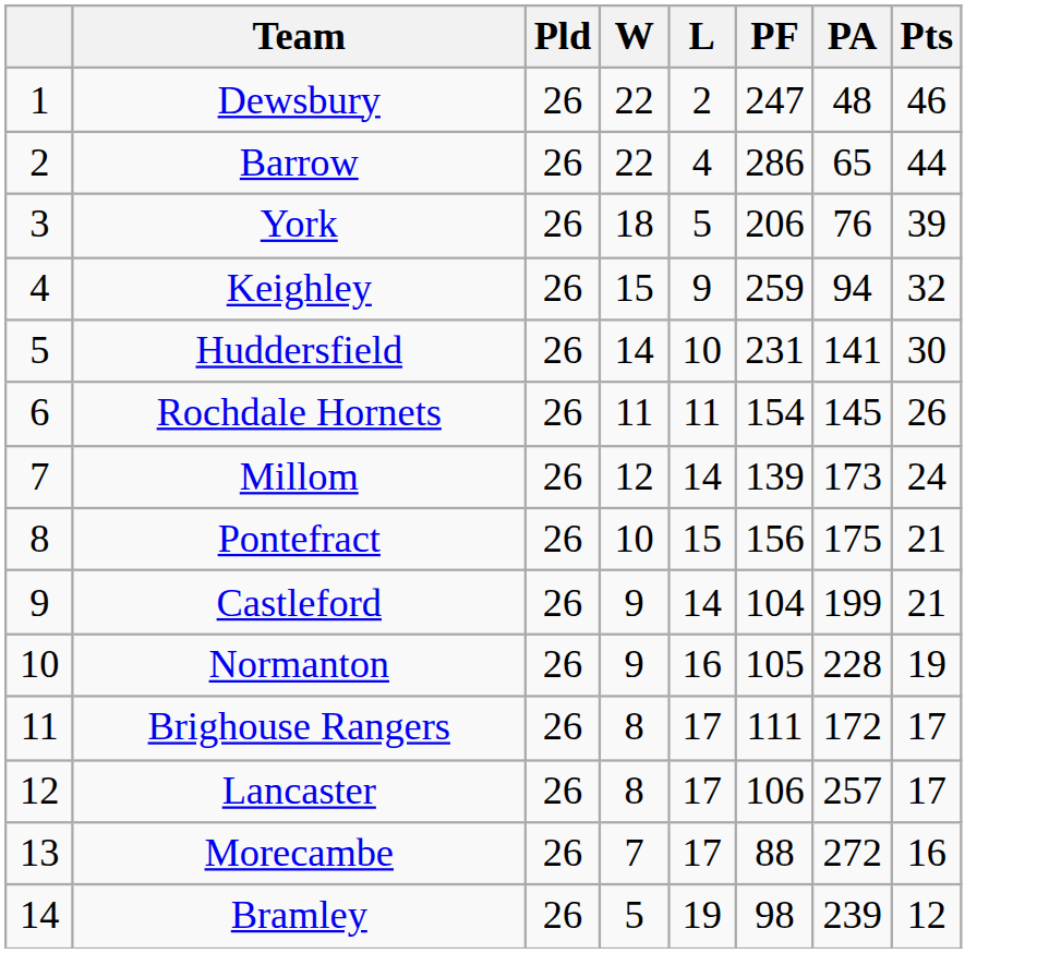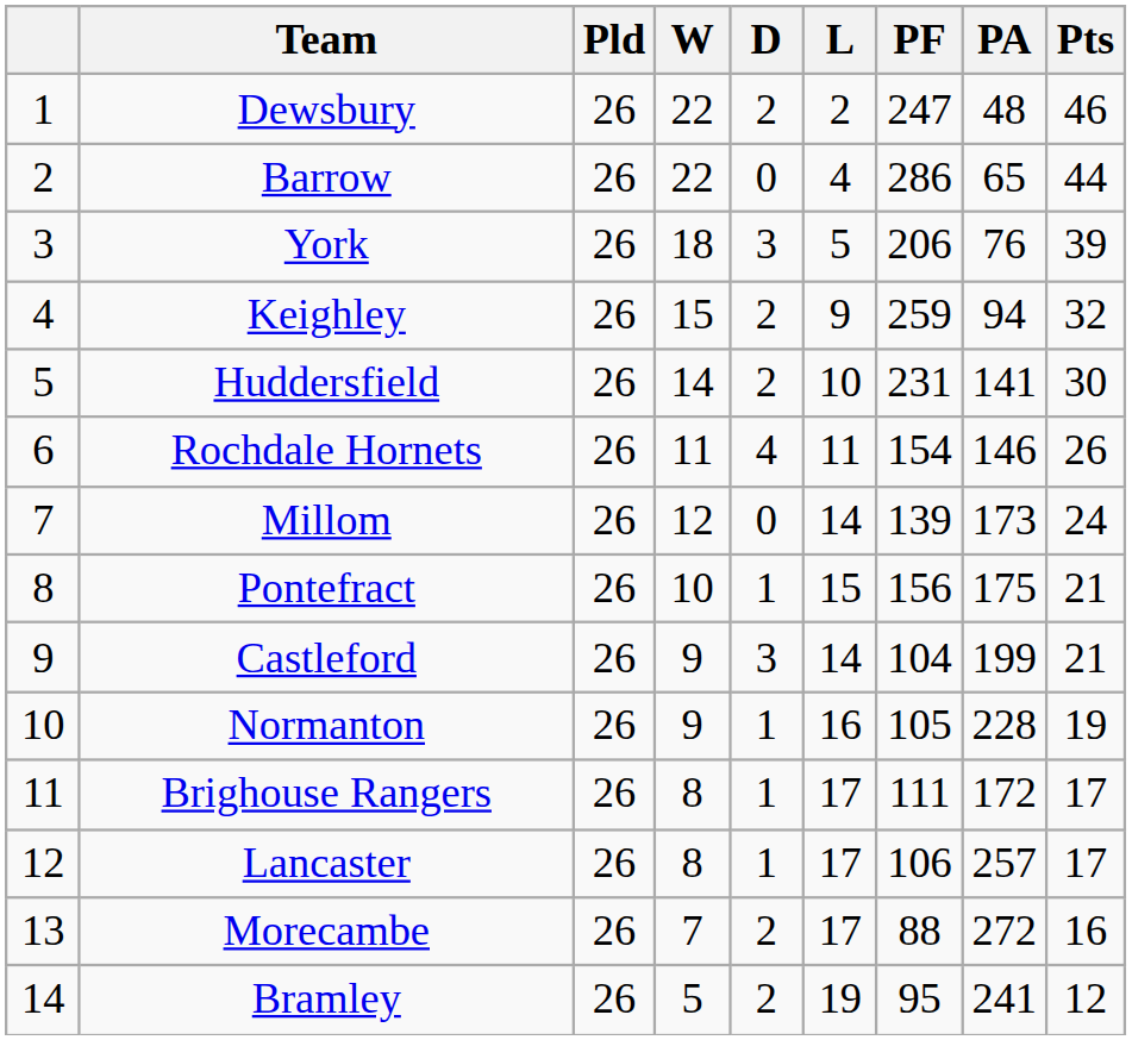+ column: D | 2 | 0 | 3 | 2 | 2 | 4 | 0 | 1 | 3 | 1 | 1 | 1 | 2 | 2
Rochdale Hornets | PA: 145 -> 146
Bramley | PF: 98 -> 95
Bramley | PA: 239 -> 241
